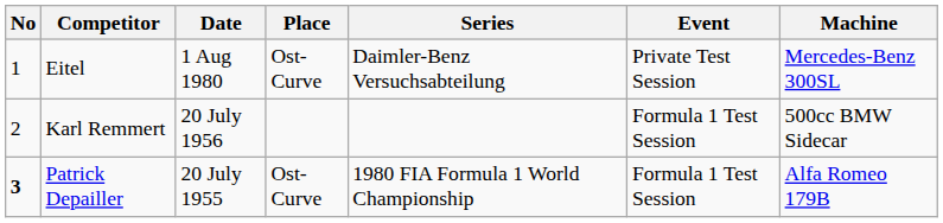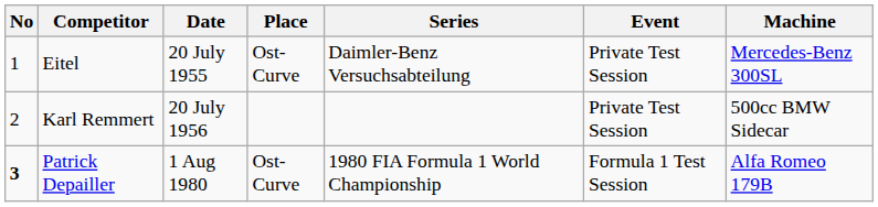Eitel | Date: 1 Aug 1980 -> 20 July 1955
Karl Remmert | Event: Formula 1 Test Session -> Private Test Session
Patrick Depailler | Date: 20 July 1955 -> 1 Aug 1980
